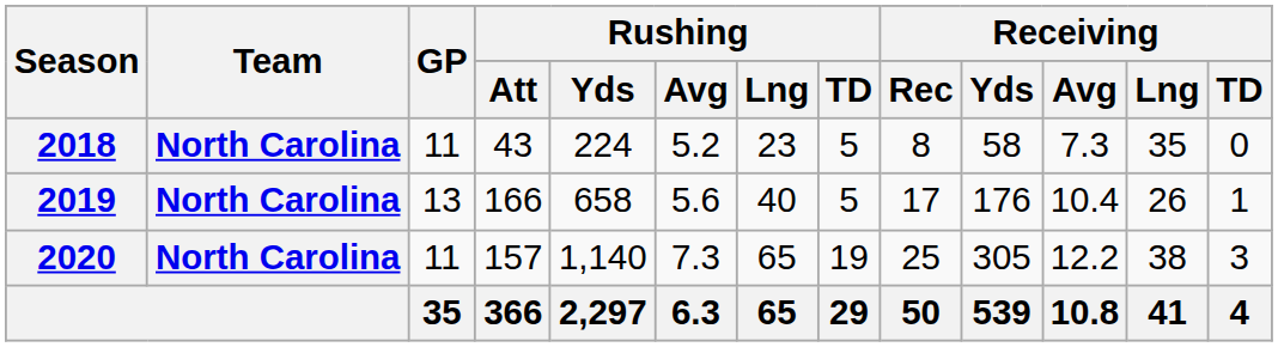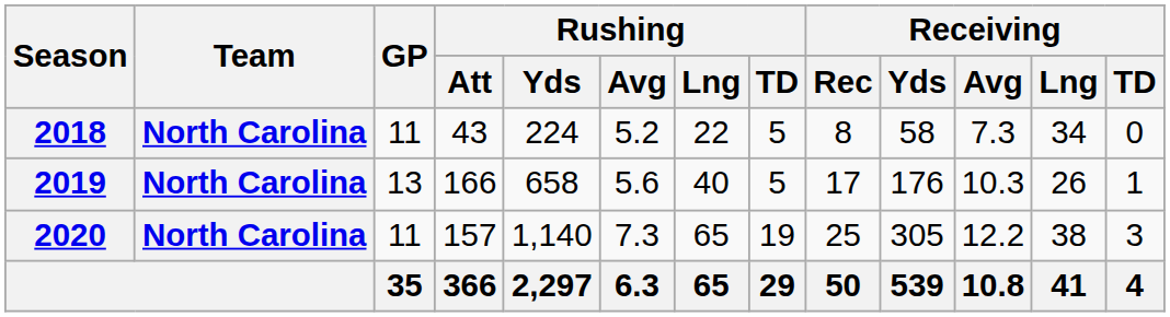2018 | Rushing / Lng: 23 -> 22
2018 | Receiving / Lng: 35 -> 34
2019 | Receiving / Avg: 10.4 -> 10.3
